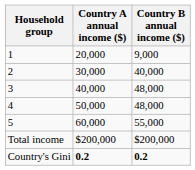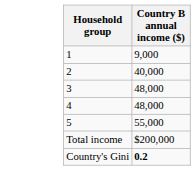- column: Country A annual income ($) | 20,000 | 30,000 | 40,000 | 50,000 | 60,000 | $200,000 | 0.2
